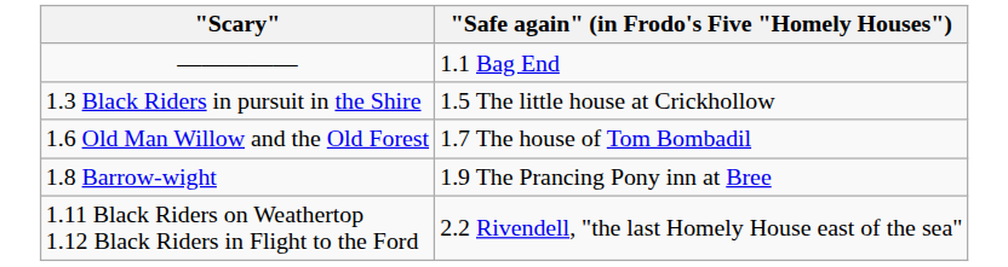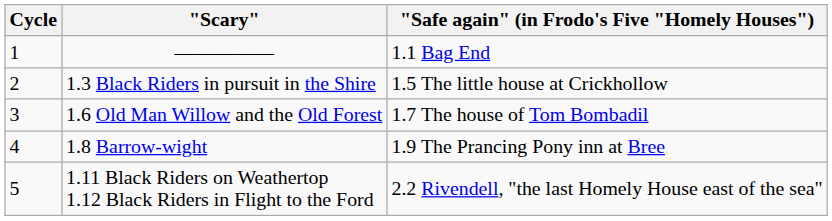+ column: Cycle | 1 | 2 | 3 | 4 | 5
